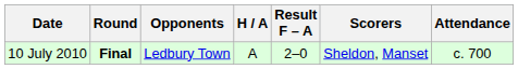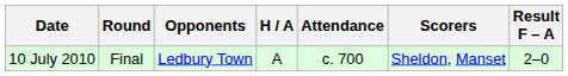columns swapped: Result F – A <-> Attendance
10 July 2010 | Round: bold -> normal
